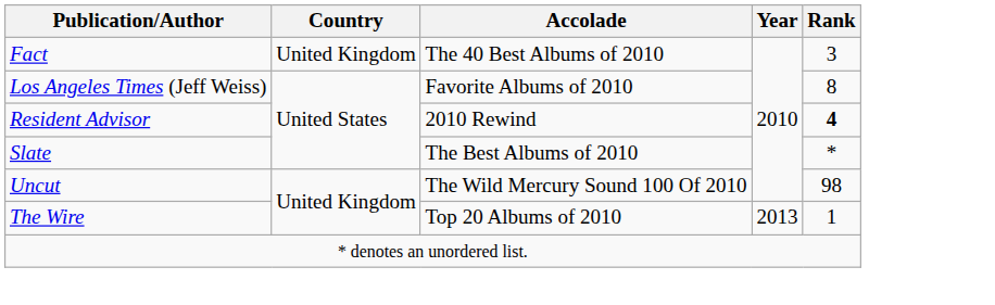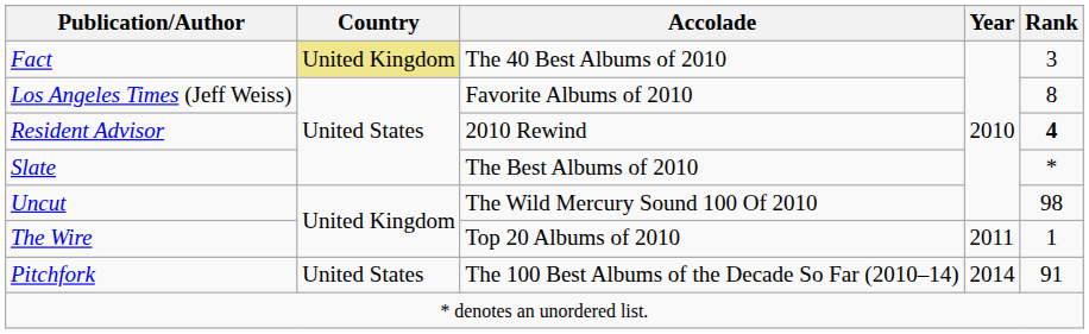Fact | Country: no background -> khaki background
The Wire | Year: 2013 -> 2011
+ row: Pitchfork | United States | The 100 Best Albums of the Decade So Far (2010–14) | 2014 | 91
